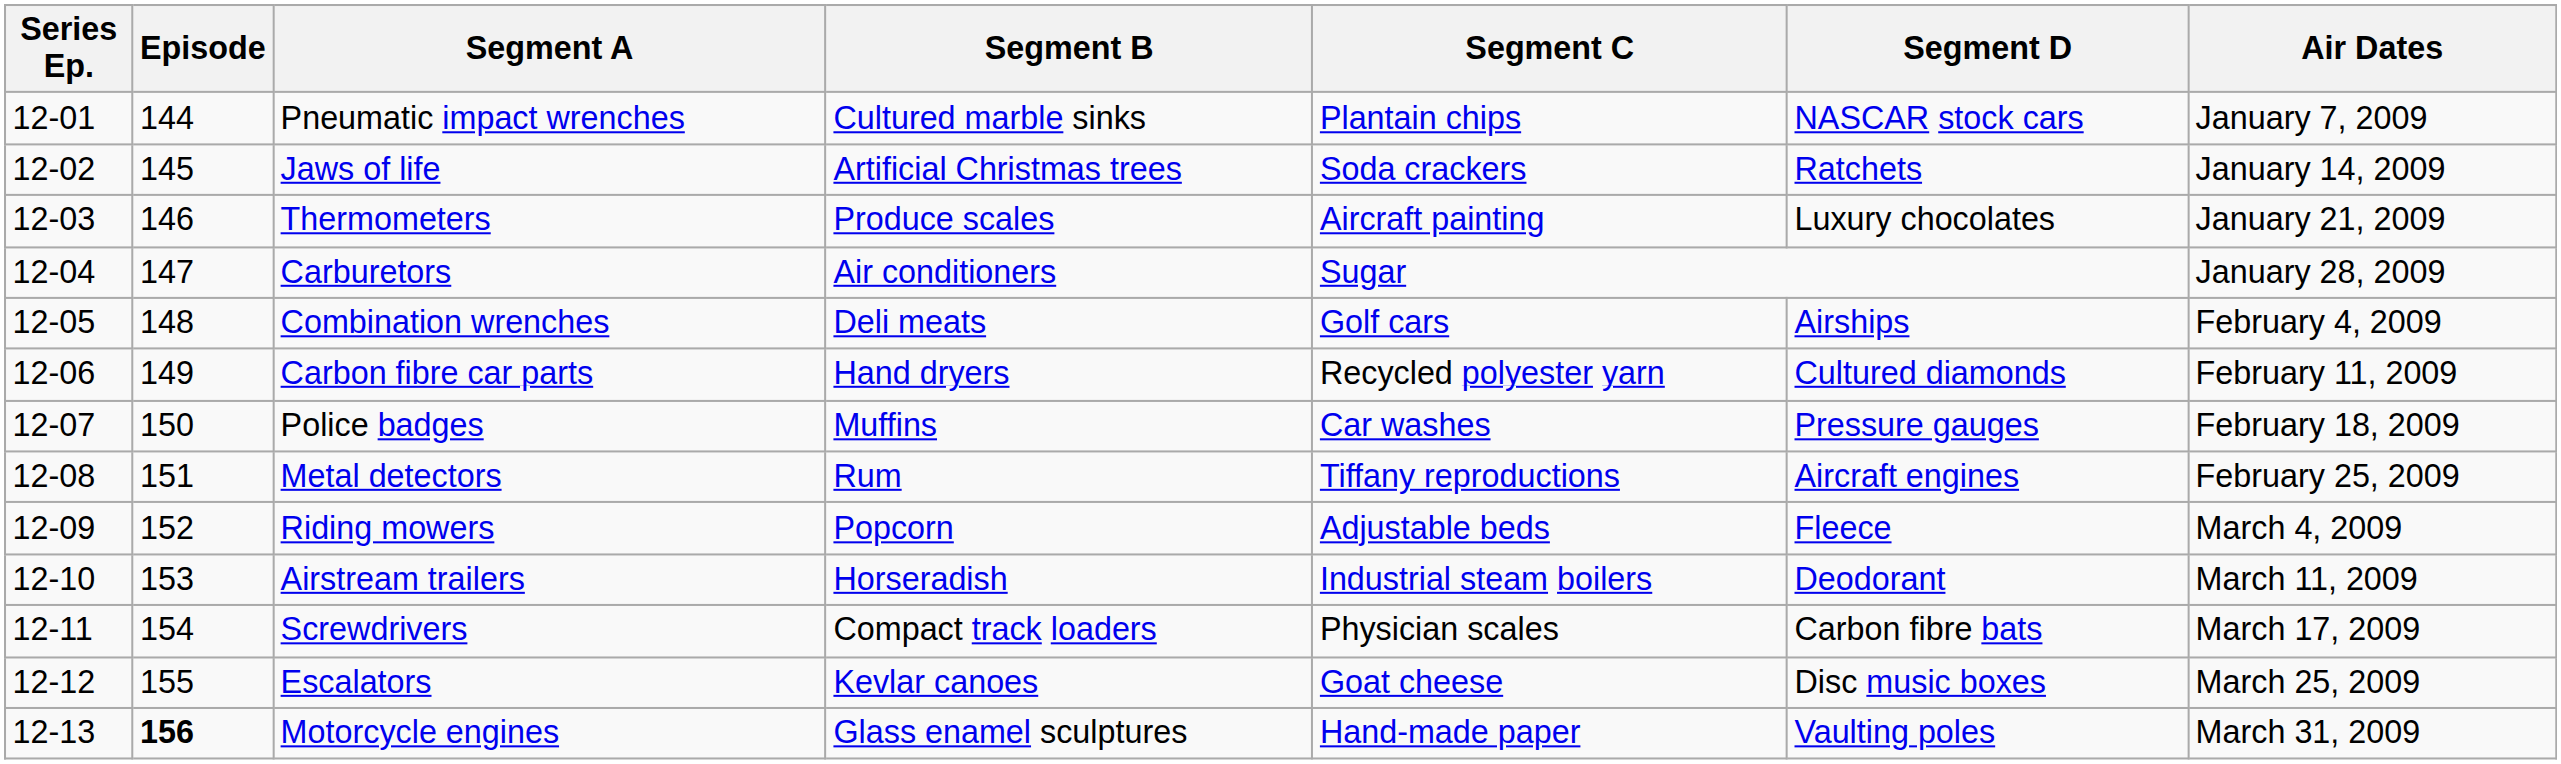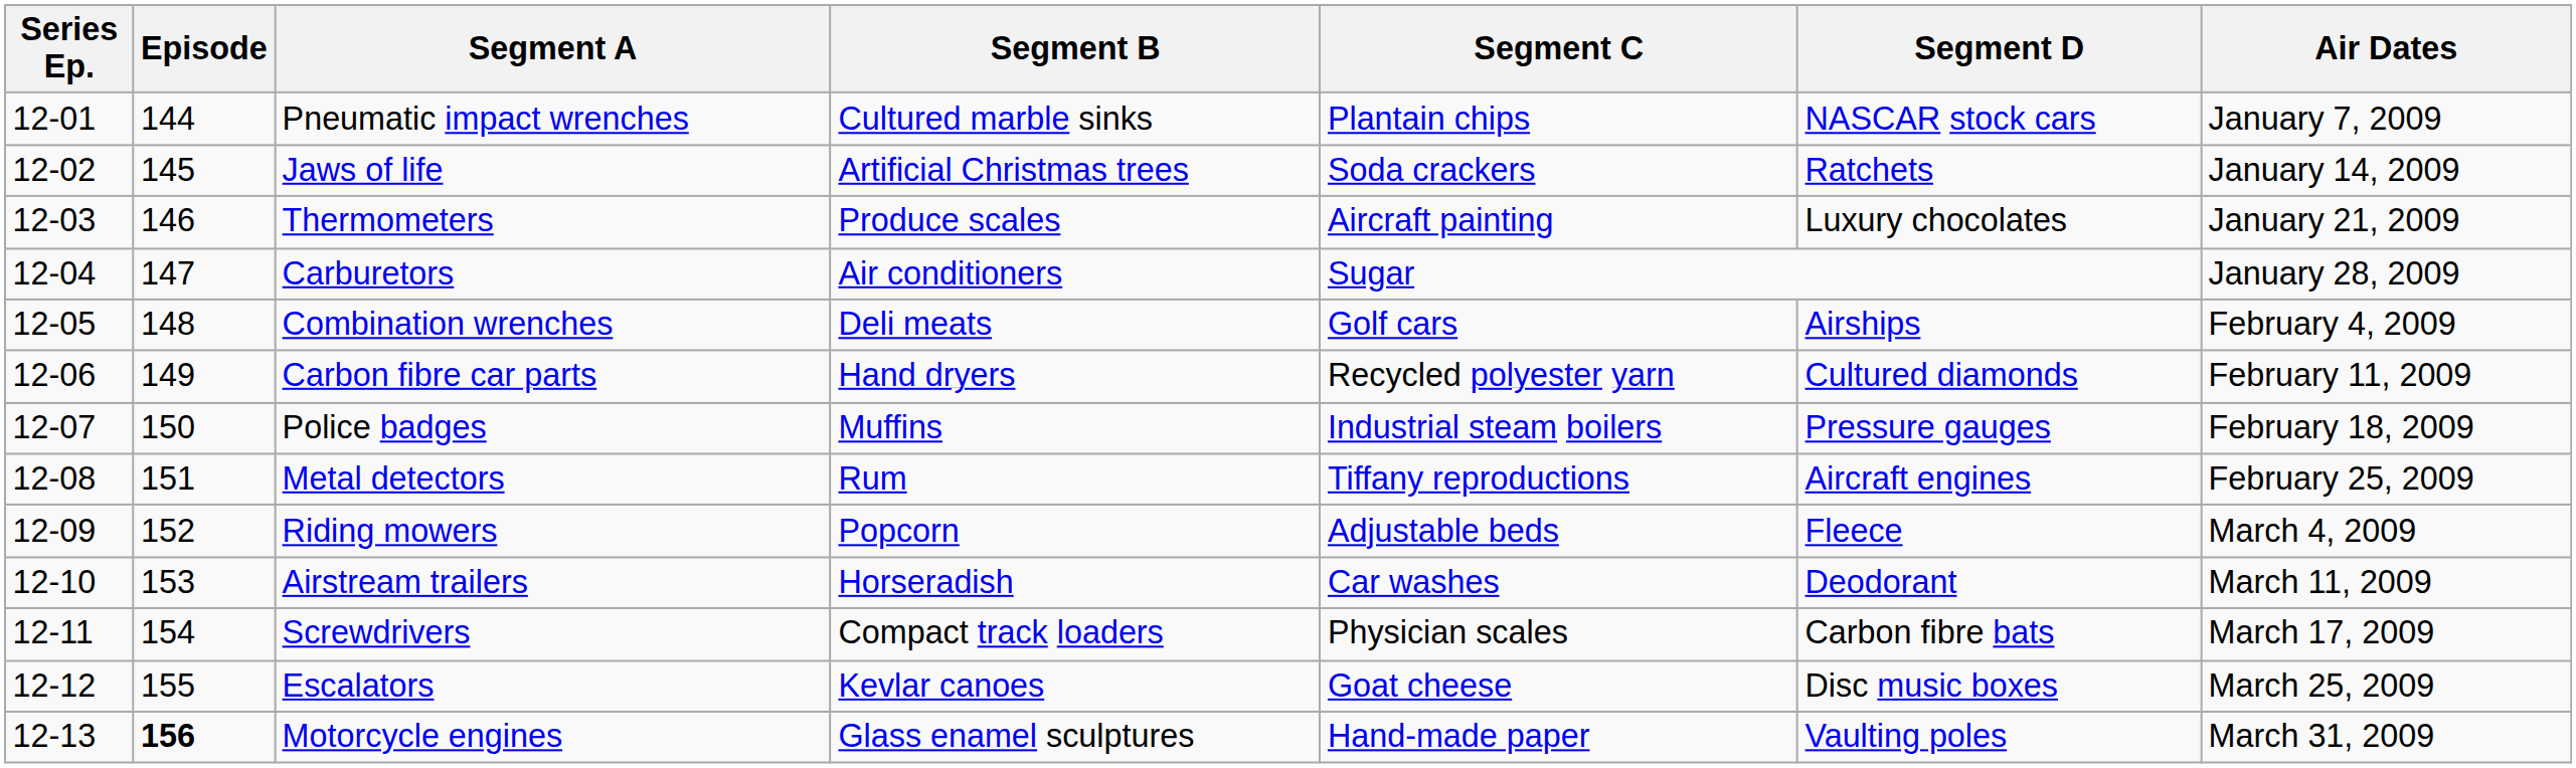Police badges | Segment C: Car washes -> Industrial steam boilers
Airstream trailers | Segment C: Industrial steam boilers -> Car washes
